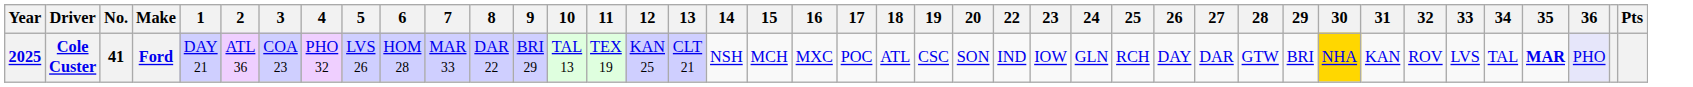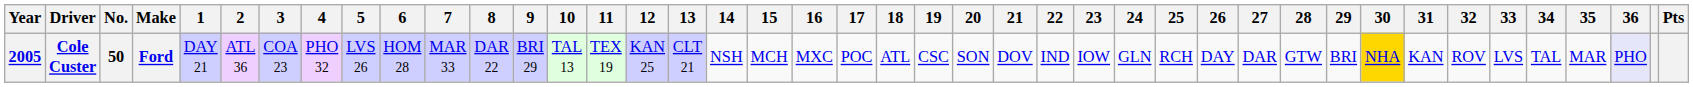+ column: 21 | DOV
Cole Custer | Year: 2025 -> 2005
Cole Custer | No.: 41 -> 50
Cole Custer | 35: bold -> normal
